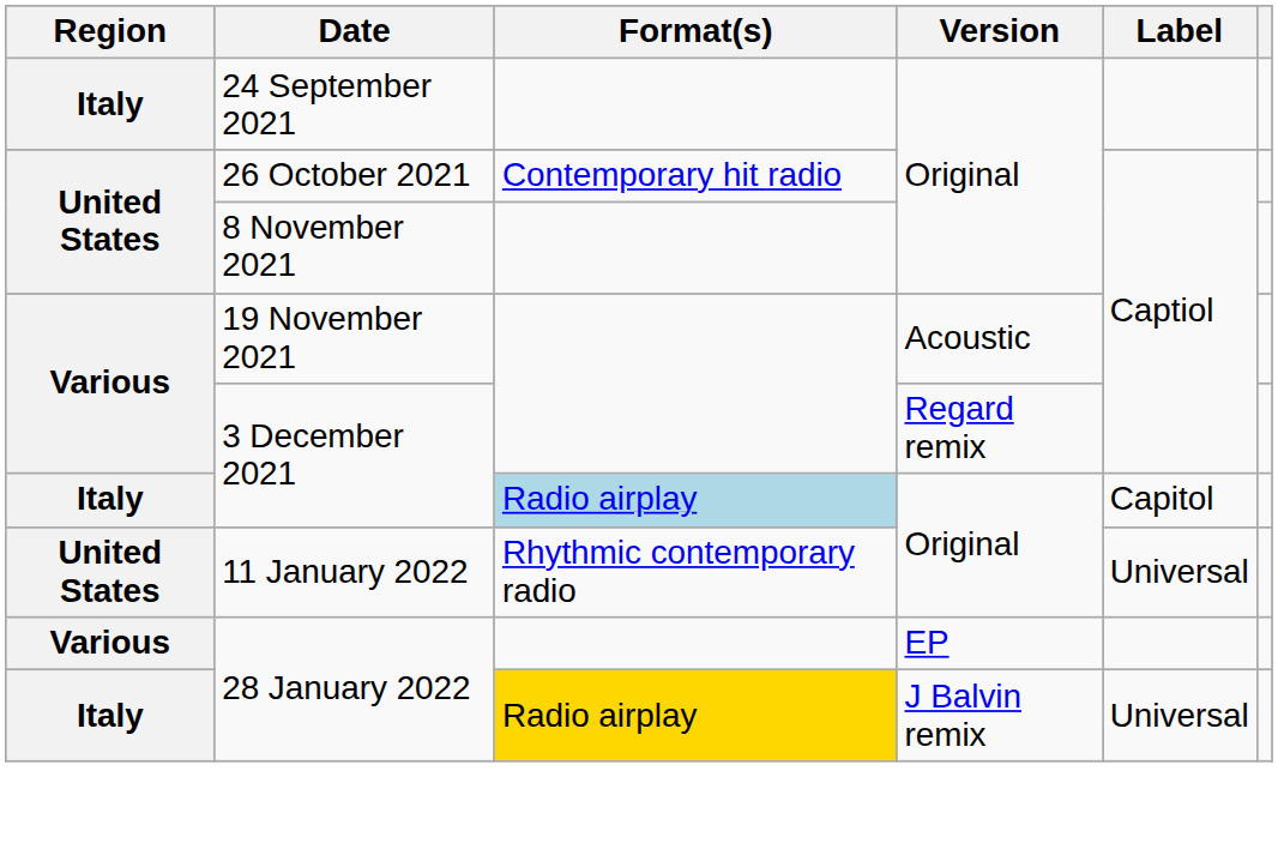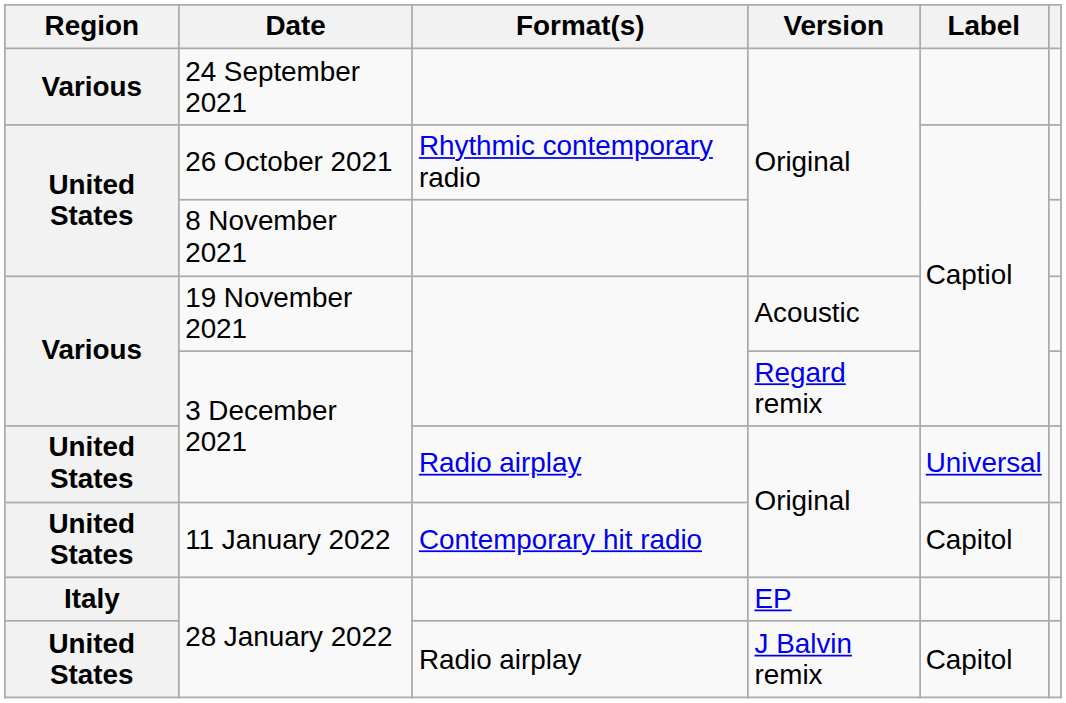24 September 2021 | Region: Italy -> Various
26 October 2021 | Format(s): Contemporary hit radio -> Rhythmic contemporary radio
3 December 2021 / Original | Region: Italy -> United States
3 December 2021 / Original | Format(s): lightblue background -> no background
3 December 2021 / Original | Label: Capitol -> Universal
11 January 2022 | Format(s): Rhythmic contemporary radio -> Contemporary hit radio
11 January 2022 | Label: Universal -> Capitol
28 January 2022 / EP | Region: Various -> Italy
28 January 2022 / J Balvin remix | Region: Italy -> United States
28 January 2022 / J Balvin remix | Format(s): gold background -> no background
28 January 2022 / J Balvin remix | Label: Universal -> Capitol
